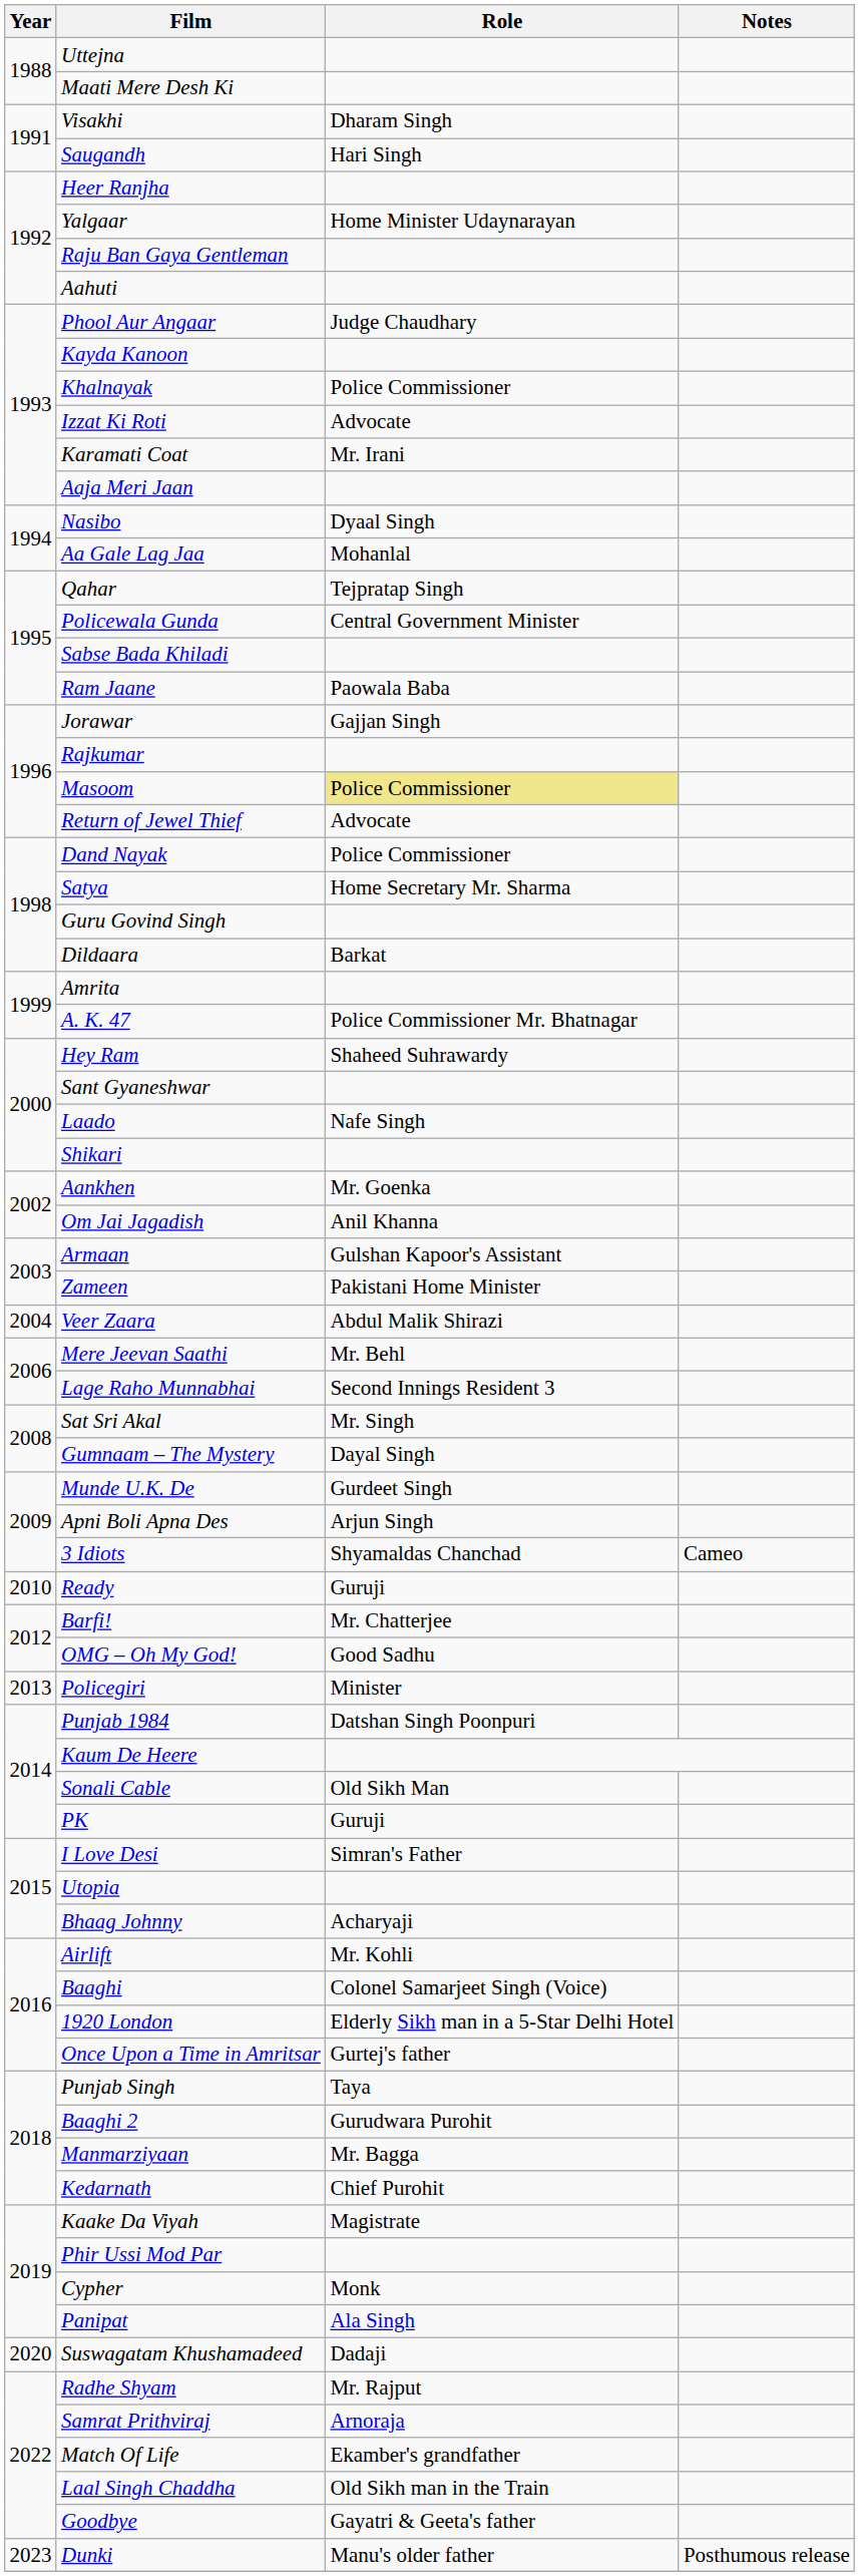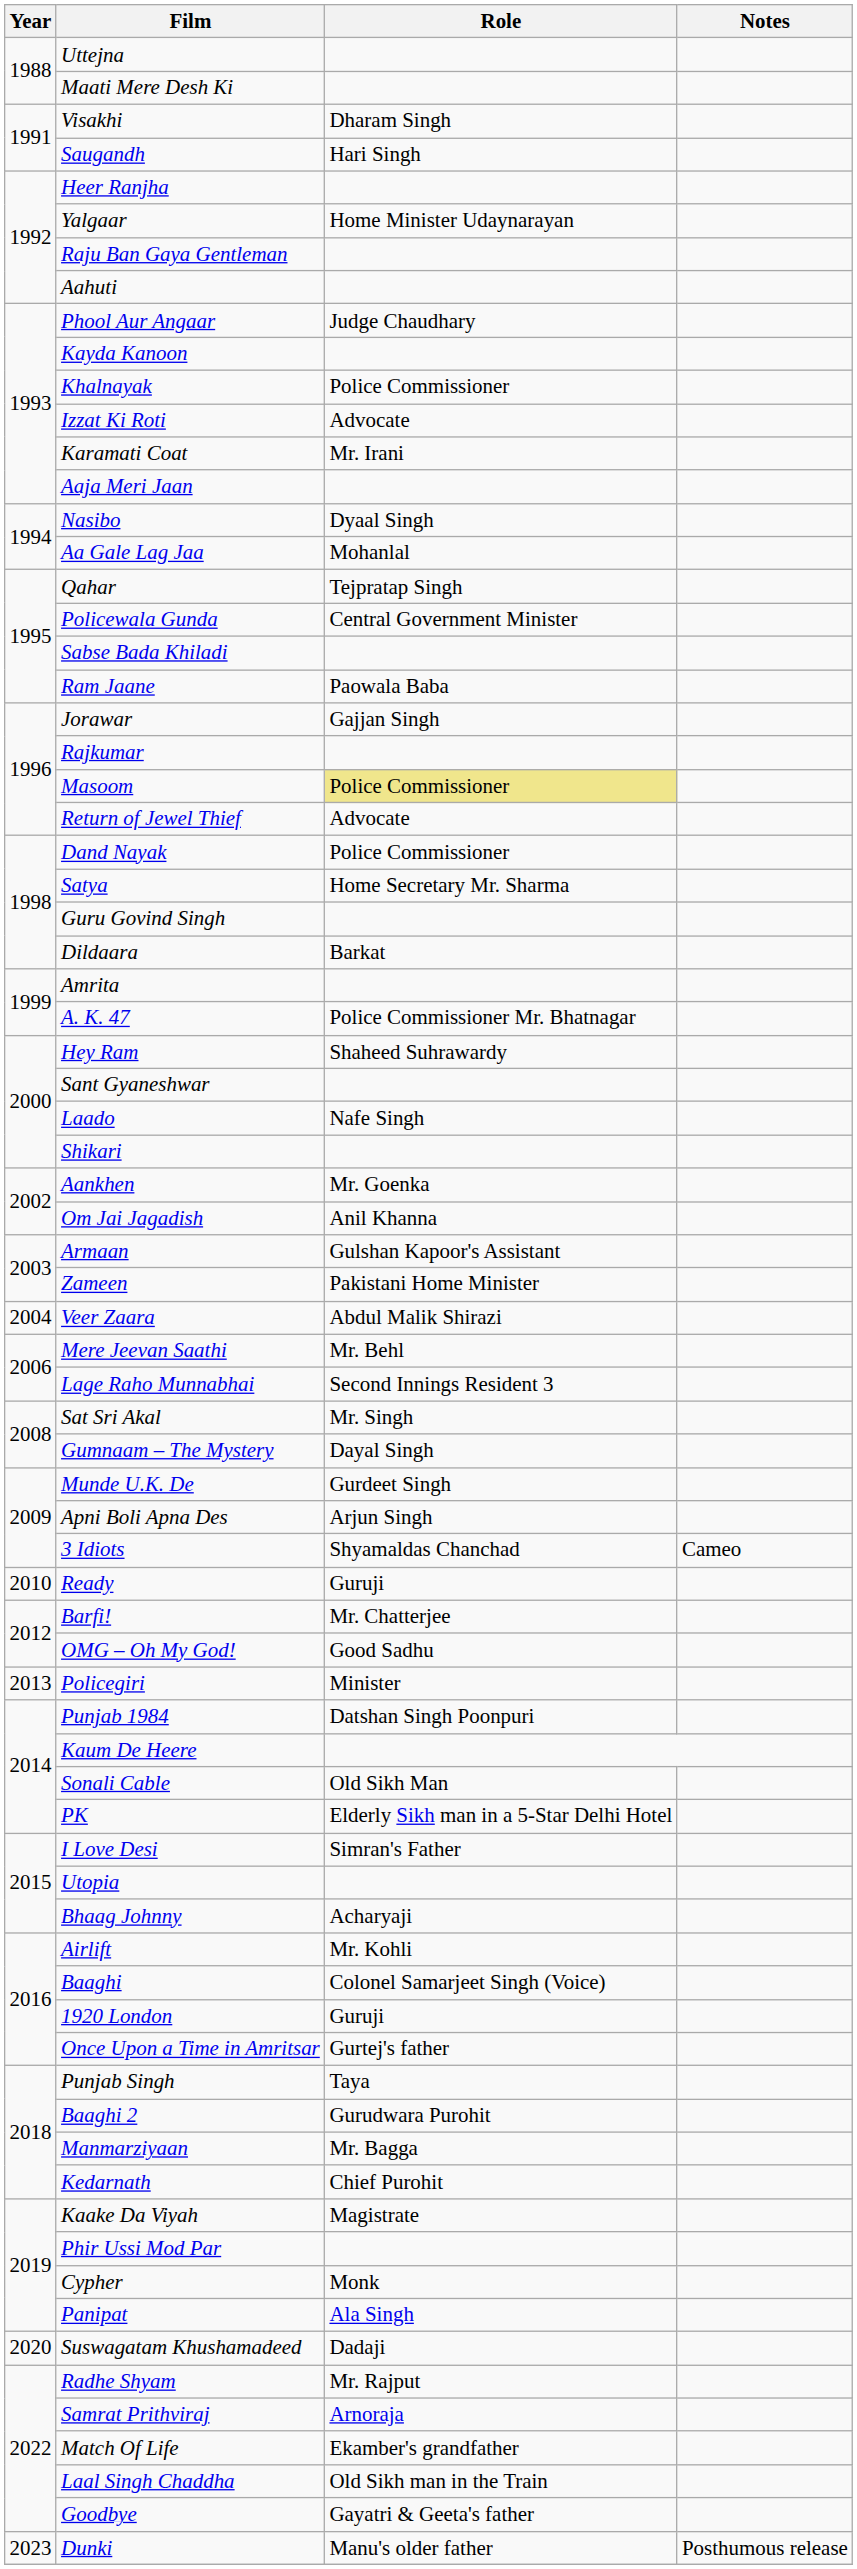PK | Role: Guruji -> Elderly Sikh man in a 5-Star Delhi Hotel
1920 London | Role: Elderly Sikh man in a 5-Star Delhi Hotel -> Guruji
